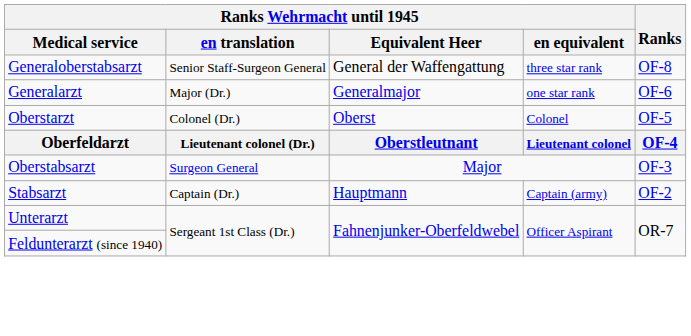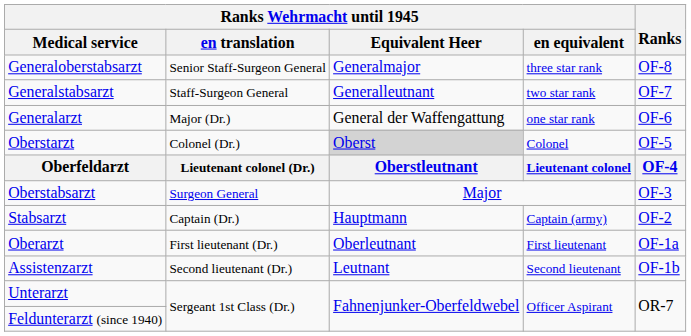Generaloberstabsarzt | Ranks Wehrmacht until 1945 / Equivalent Heer: General der Waffengattung -> Generalmajor
+ row: Generalstabsarzt | Staff-Surgeon General | Generalleutnant | two star rank | OF-7
Generalarzt | Ranks Wehrmacht until 1945 / Equivalent Heer: Generalmajor -> General der Waffengattung
Oberstarzt | Ranks Wehrmacht until 1945 / Equivalent Heer: no background -> lightgrey background
+ row: Oberarzt | First lieutenant (Dr.) | Oberleutnant | First lieutenant | OF-1a
+ row: Assistenzarzt | Second lieutenant (Dr.) | Leutnant | Second lieutenant | OF-1b
